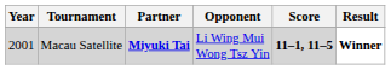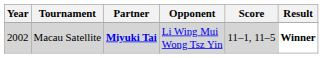Macau Satellite | Year: 2001 -> 2002
Macau Satellite | Score: bold -> normal
